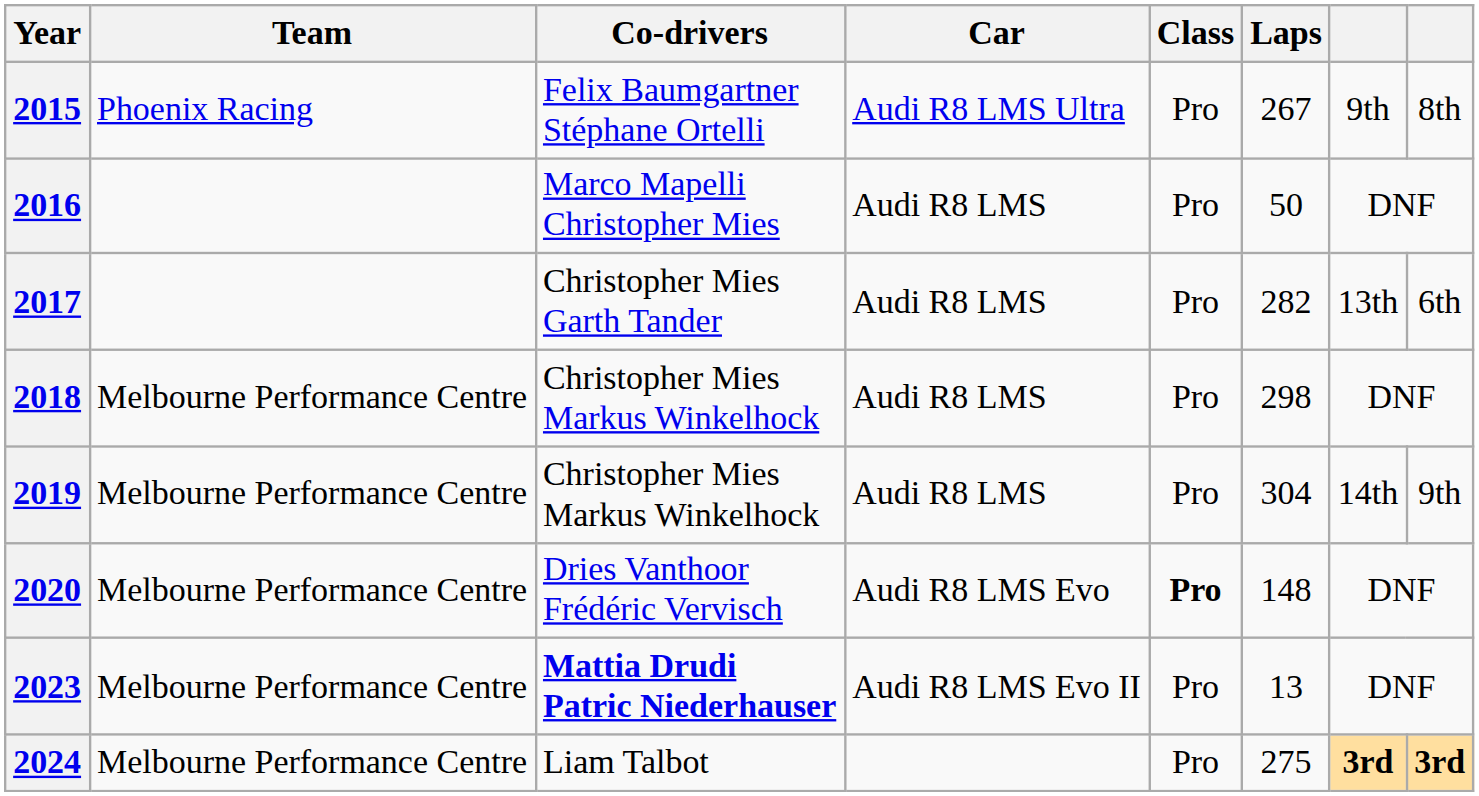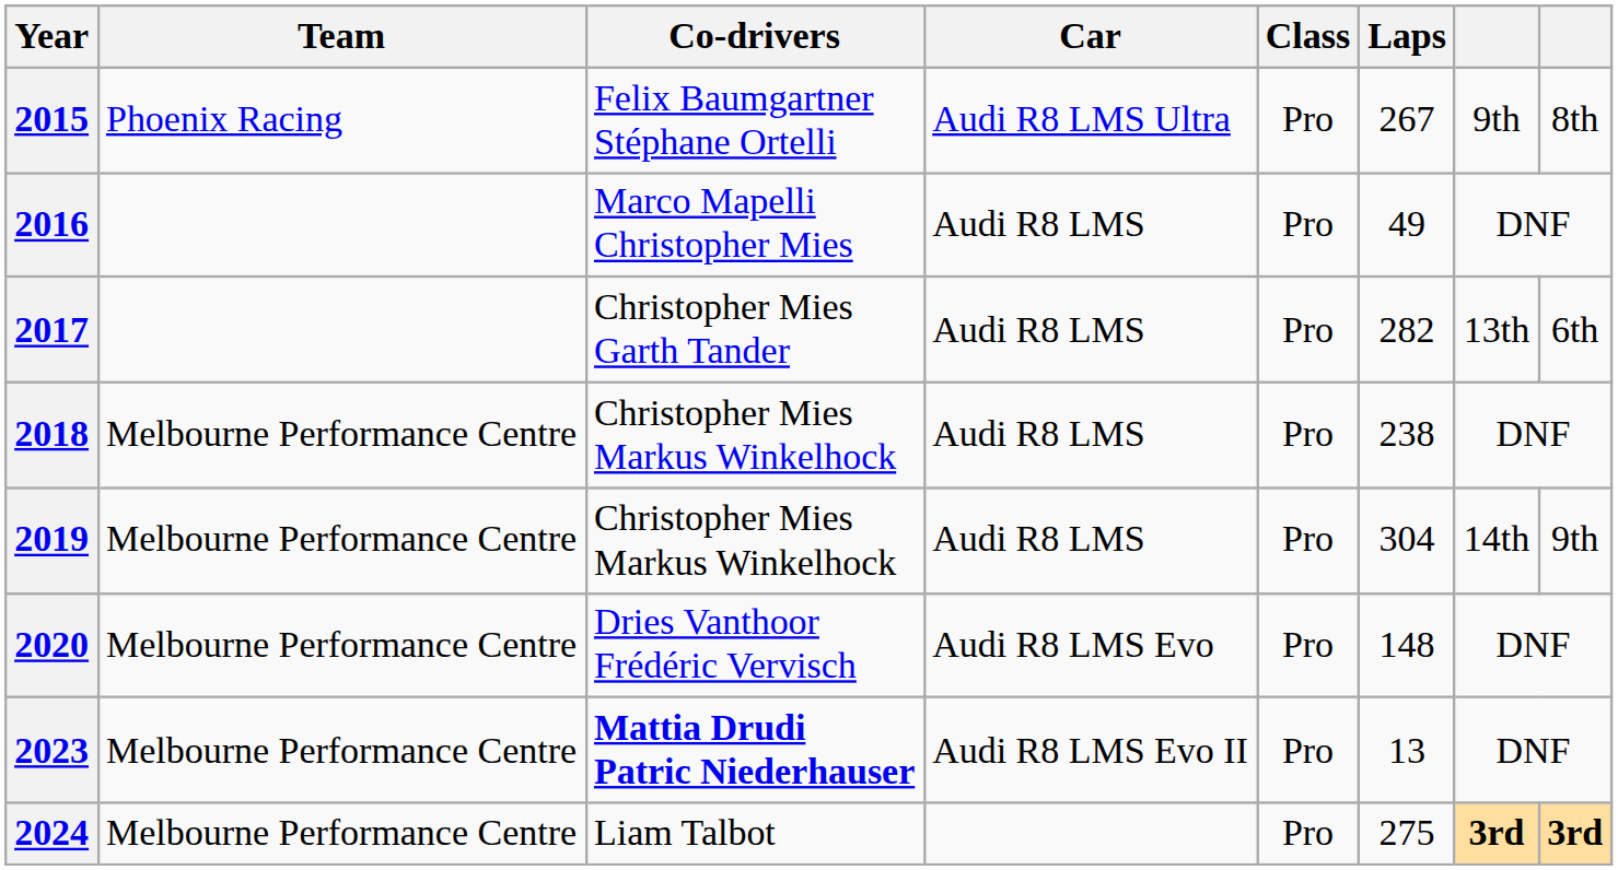2016 | Laps: 50 -> 49
2018 | Laps: 298 -> 238
2020 | Class: bold -> normal
